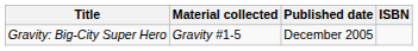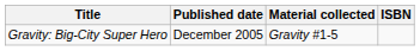columns swapped: Material collected <-> Published date
